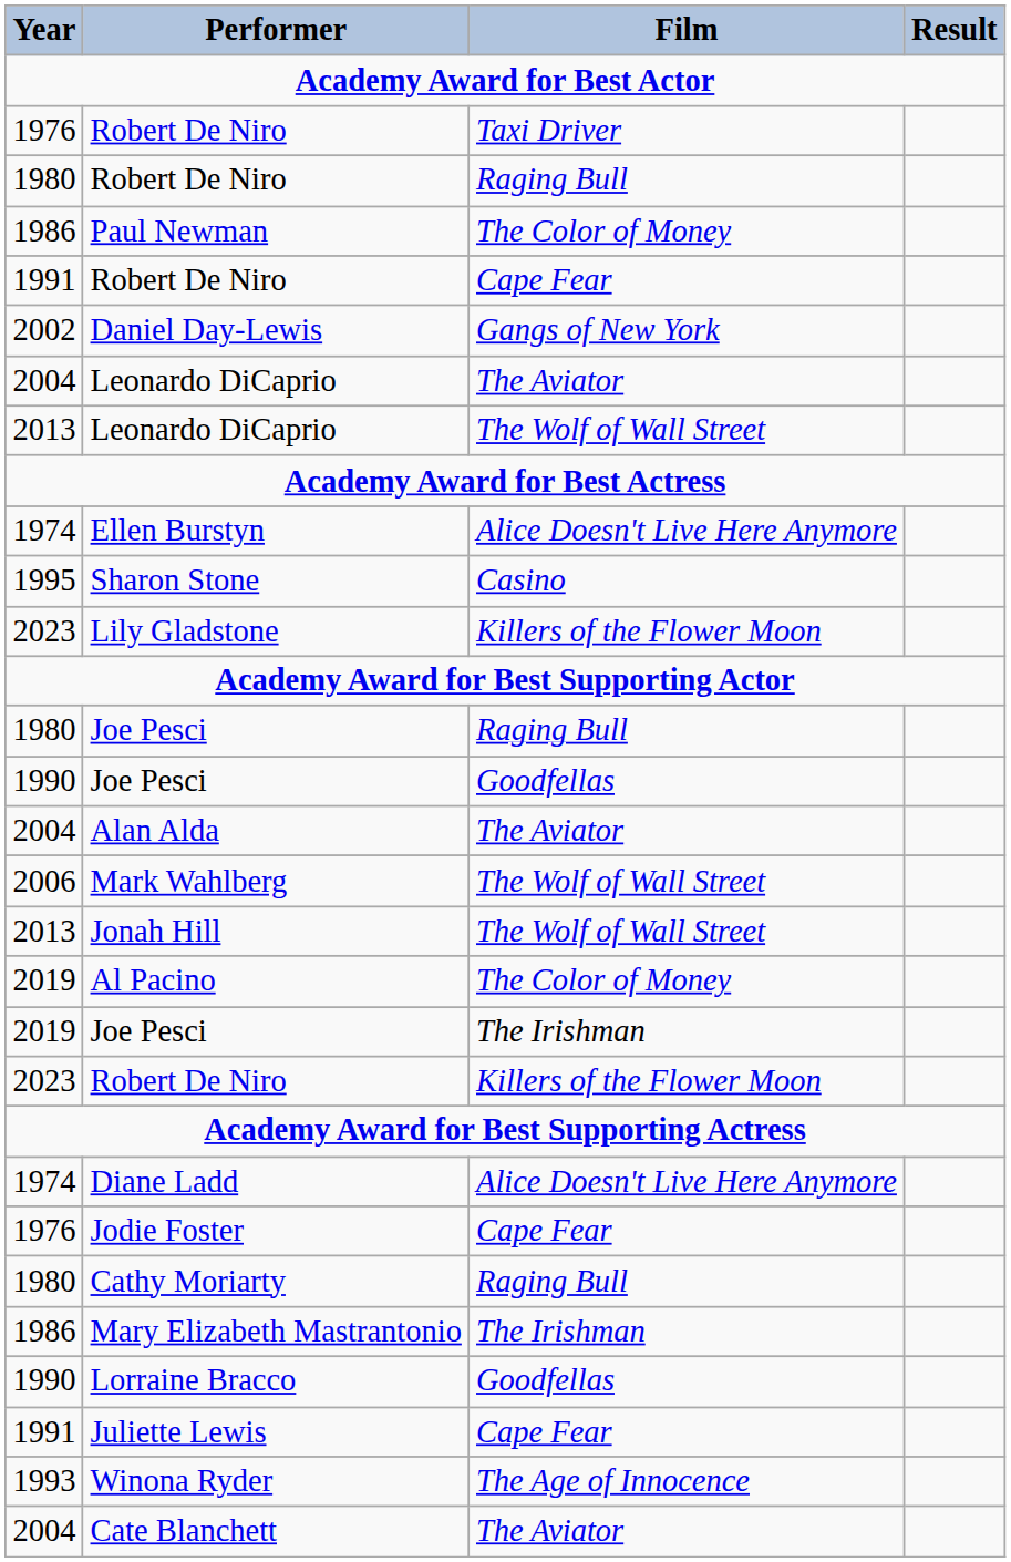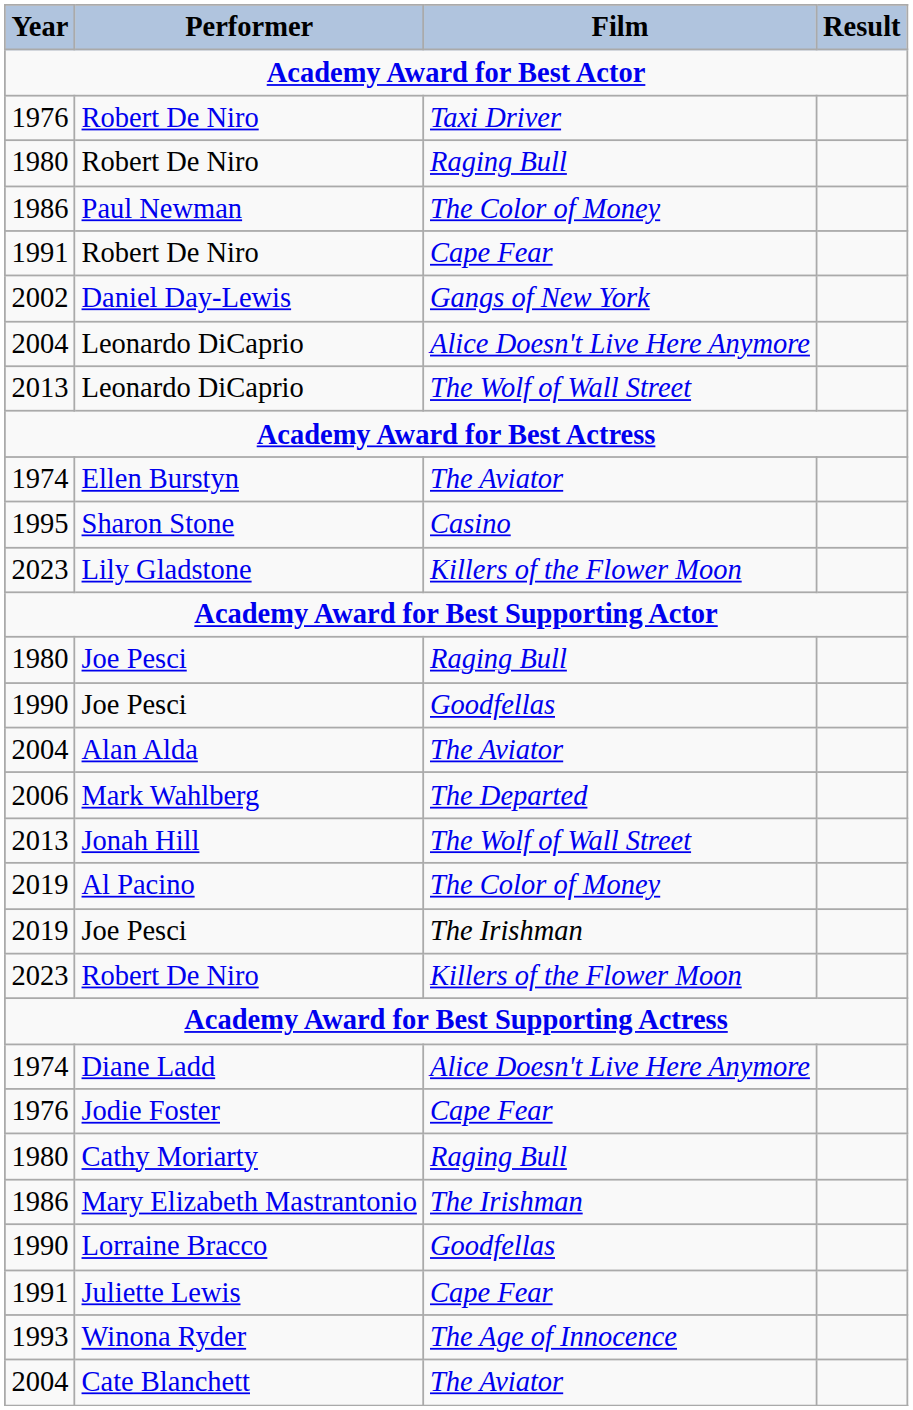2004 / Leonardo DiCaprio | Film: The Aviator -> Alice Doesn't Live Here Anymore
Ellen Burstyn | Film: Alice Doesn't Live Here Anymore -> The Aviator
Mark Wahlberg | Film: The Wolf of Wall Street -> The Departed
